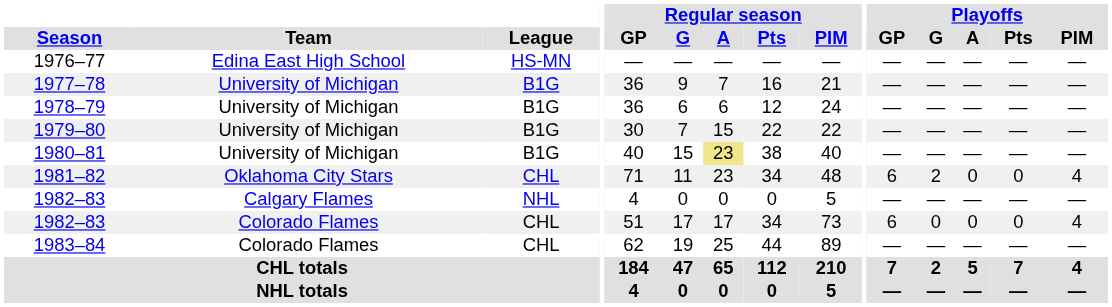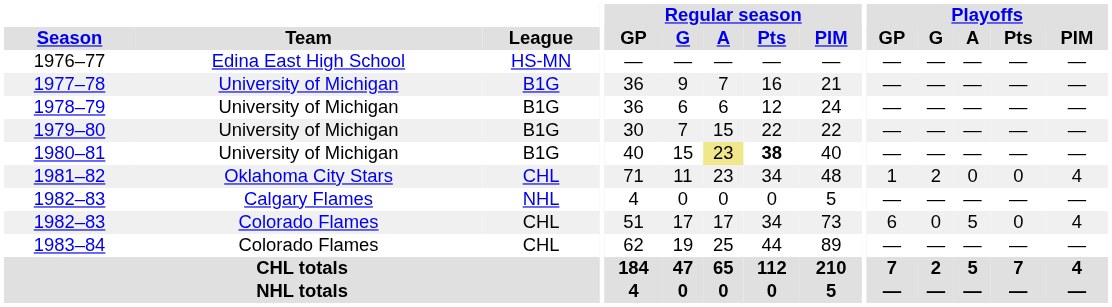1980–81 | Regular season / Pts: normal -> bold
1981–82 | Playoffs / GP: 6 -> 1
1982–83 / Colorado Flames | Playoffs / A: 0 -> 5
